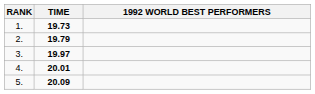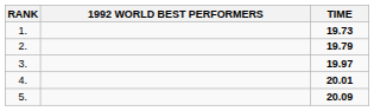columns swapped: 1992 WORLD BEST PERFORMERS <-> TIME
